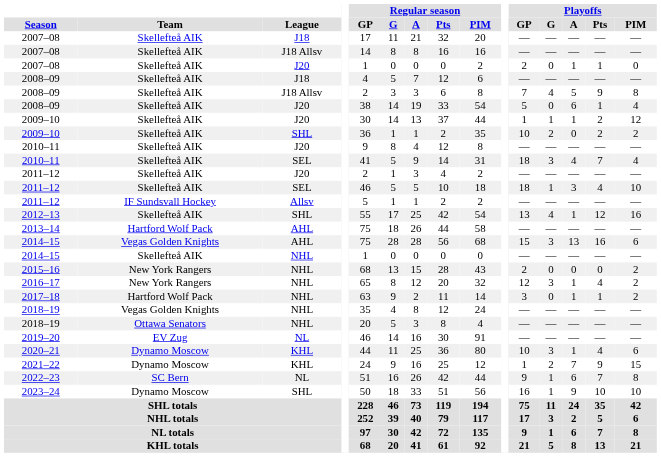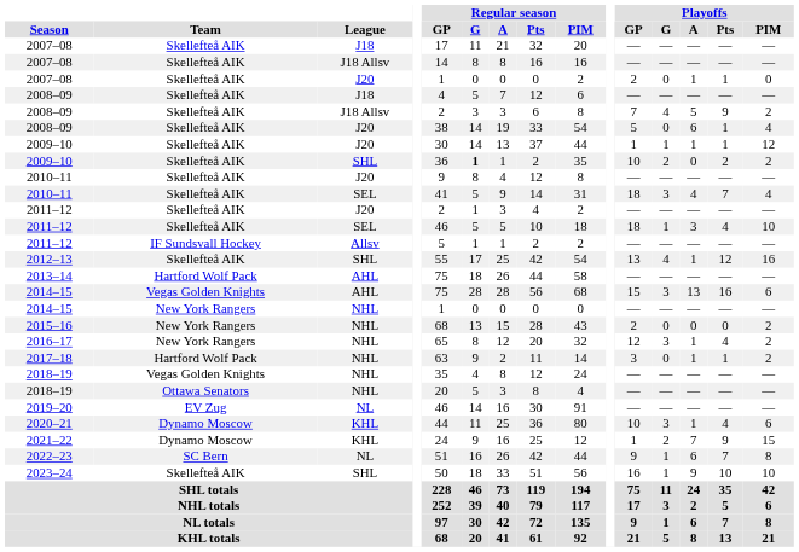2008–09 / J18 Allsv | Playoffs / PIM: 8 -> 2
2009–10 / J20 | Playoffs / Pts: 2 -> 1
2009–10 / SHL | Regular season / G: normal -> bold
2014–15 / NHL | Team: Skellefteå AIK -> New York Rangers
2023–24 | Team: Dynamo Moscow -> Skellefteå AIK
